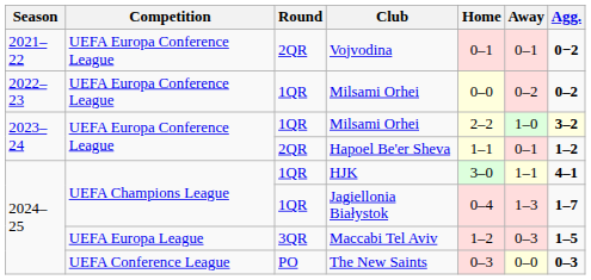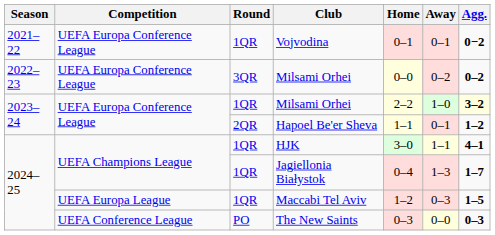Vojvodina | Round: 2QR -> 1QR
2022–23 / Milsami Orhei | Round: 1QR -> 3QR
Maccabi Tel Aviv | Round: 3QR -> 1QR
